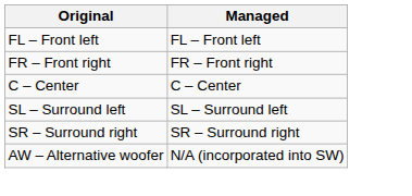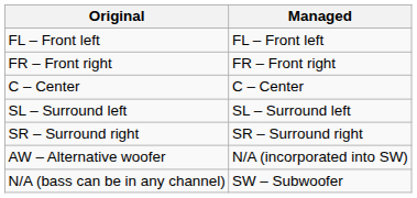+ row: N/A (bass can be in any channel) | SW – Subwoofer
